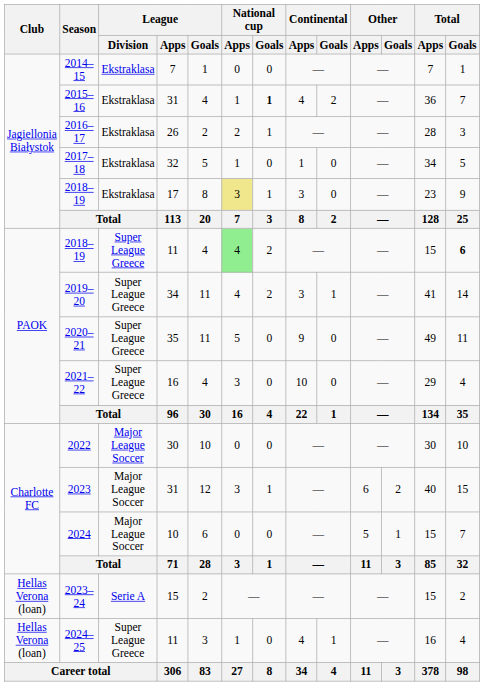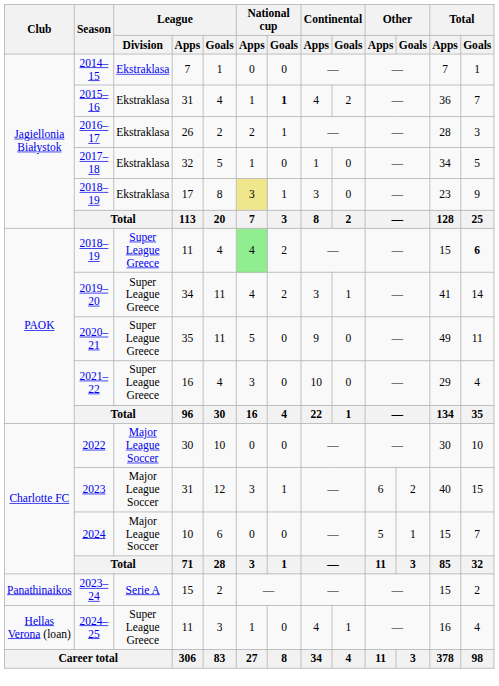2023–24 | Club: Hellas Verona (loan) -> Panathinaikos
